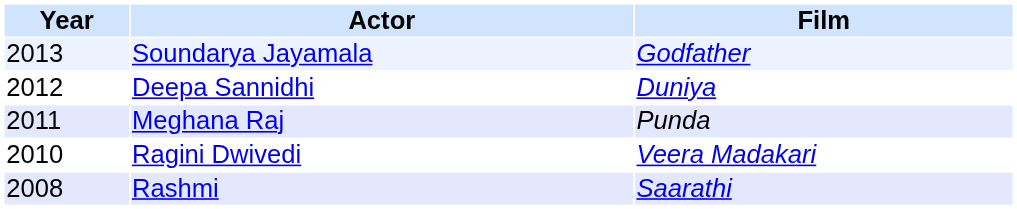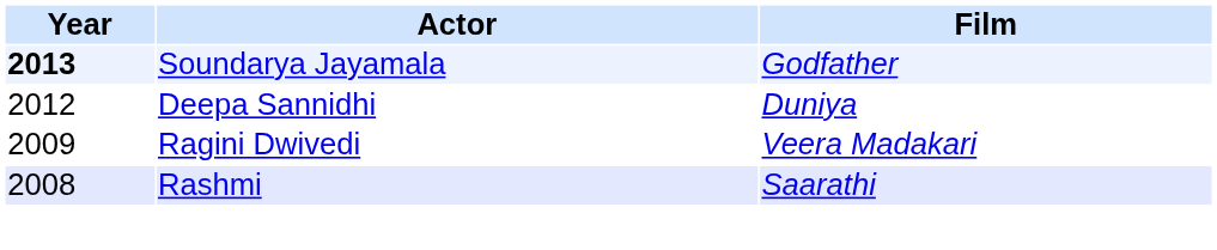Soundarya Jayamala | Year: normal -> bold
- row: 2011 | Meghana Raj | Punda
Ragini Dwivedi | Year: 2010 -> 2009
